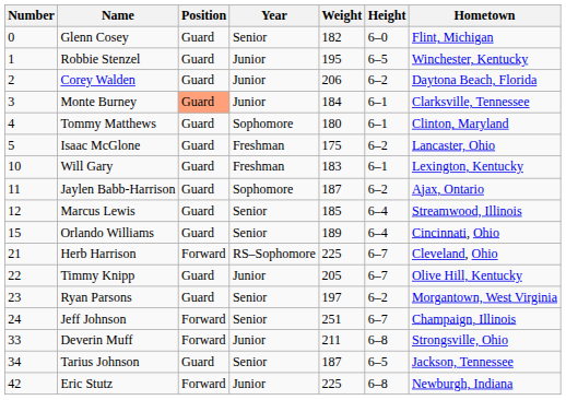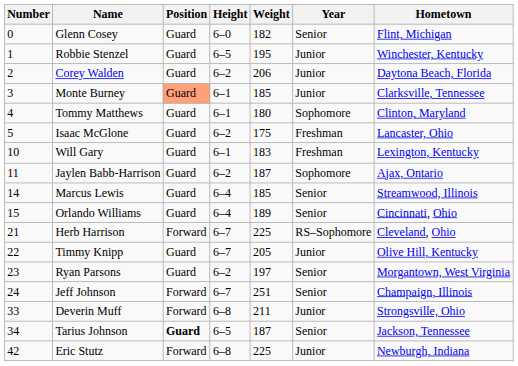columns swapped: Height <-> Year
Monte Burney | Weight: 184 -> 185
Marcus Lewis | Number: 12 -> 14
Tarius Johnson | Position: normal -> bold
